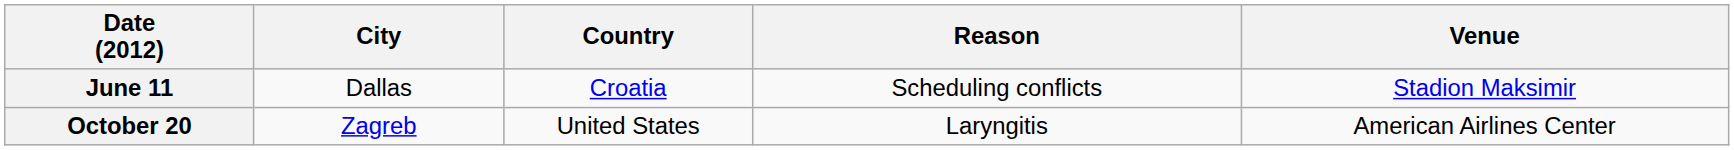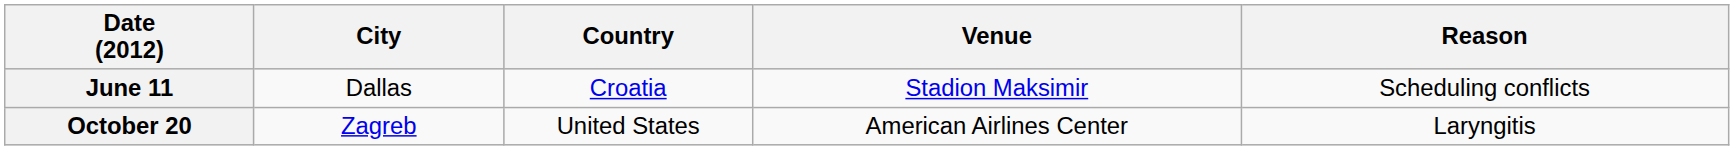columns swapped: Venue <-> Reason
